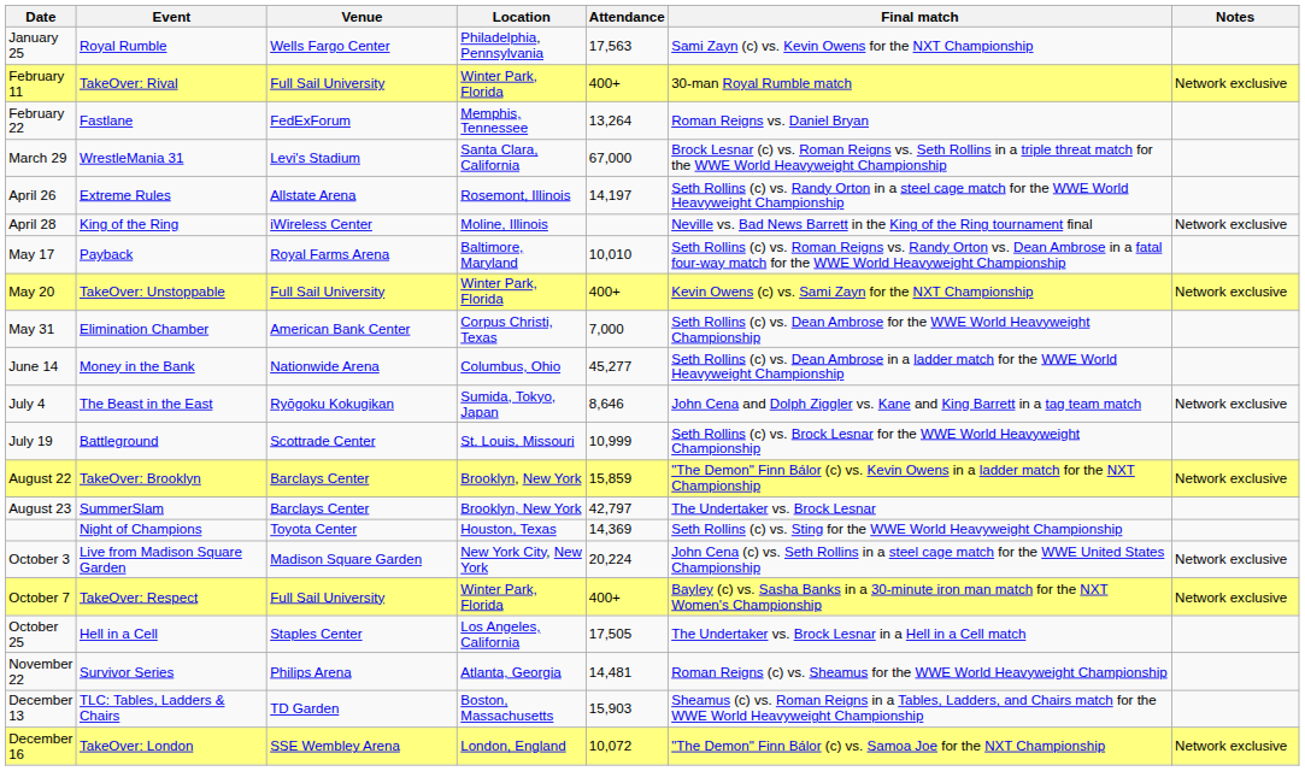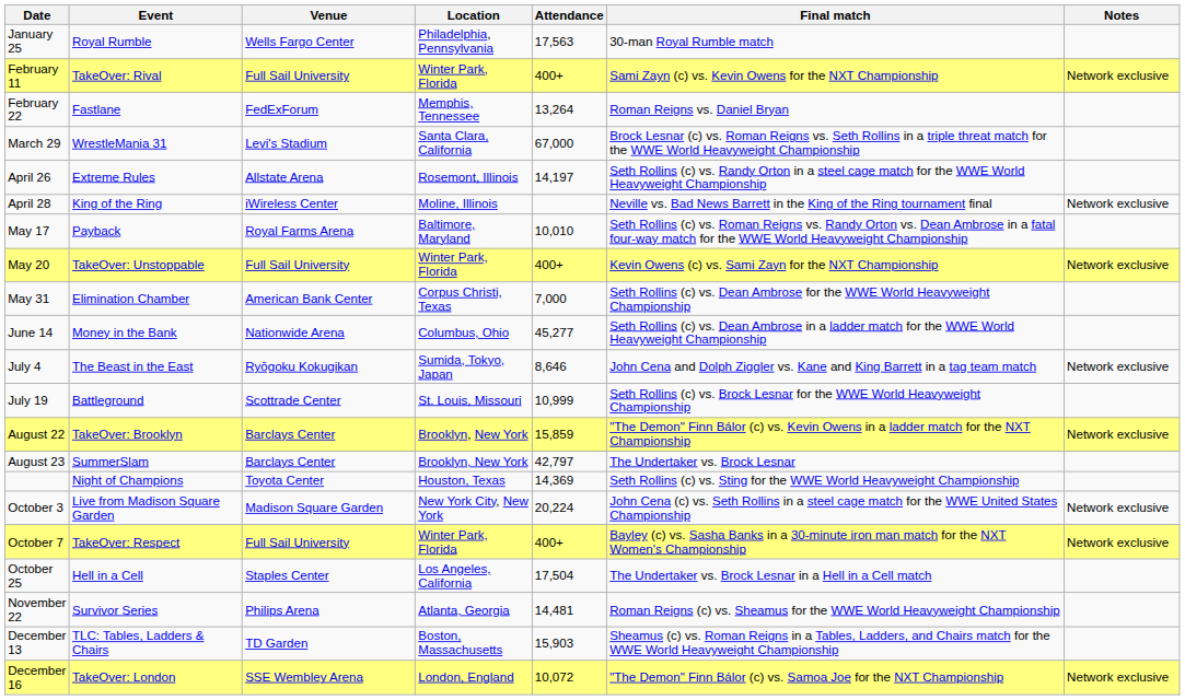January 25 | Final match: Sami Zayn (c) vs. Kevin Owens for the NXT Championship -> 30-man Royal Rumble match
February 11 | Final match: 30-man Royal Rumble match -> Sami Zayn (c) vs. Kevin Owens for the NXT Championship
October 25 | Attendance: 17,505 -> 17,504
